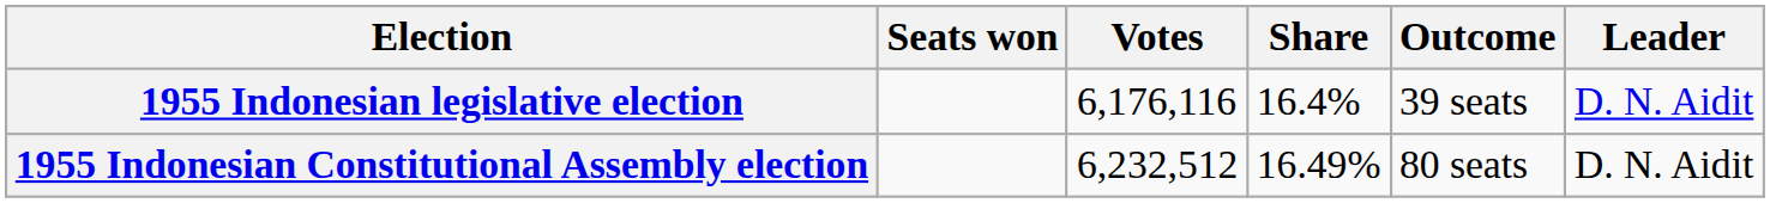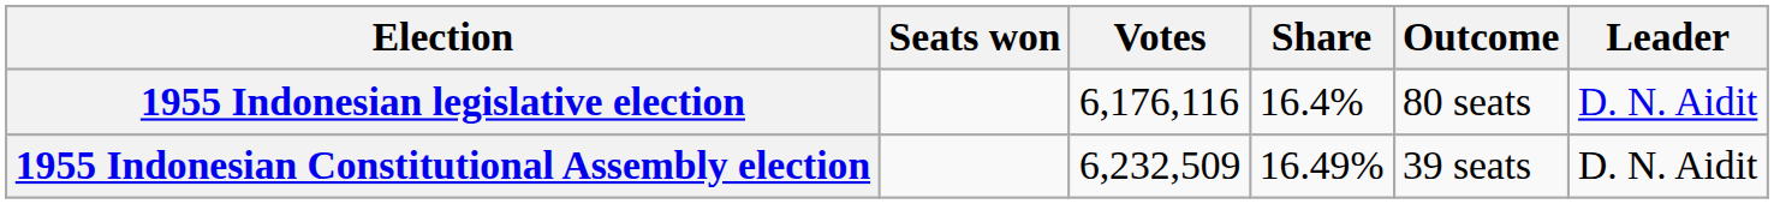1955 Indonesian legislative election | Outcome: 39 seats -> 80 seats
1955 Indonesian Constitutional Assembly election | Votes: 6,232,512 -> 6,232,509
1955 Indonesian Constitutional Assembly election | Outcome: 80 seats -> 39 seats
